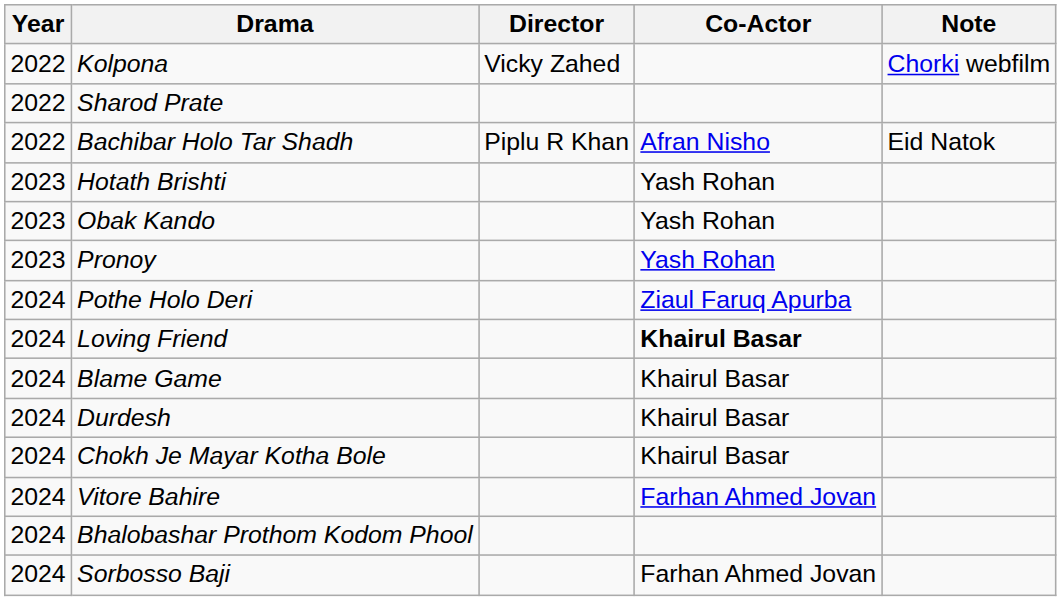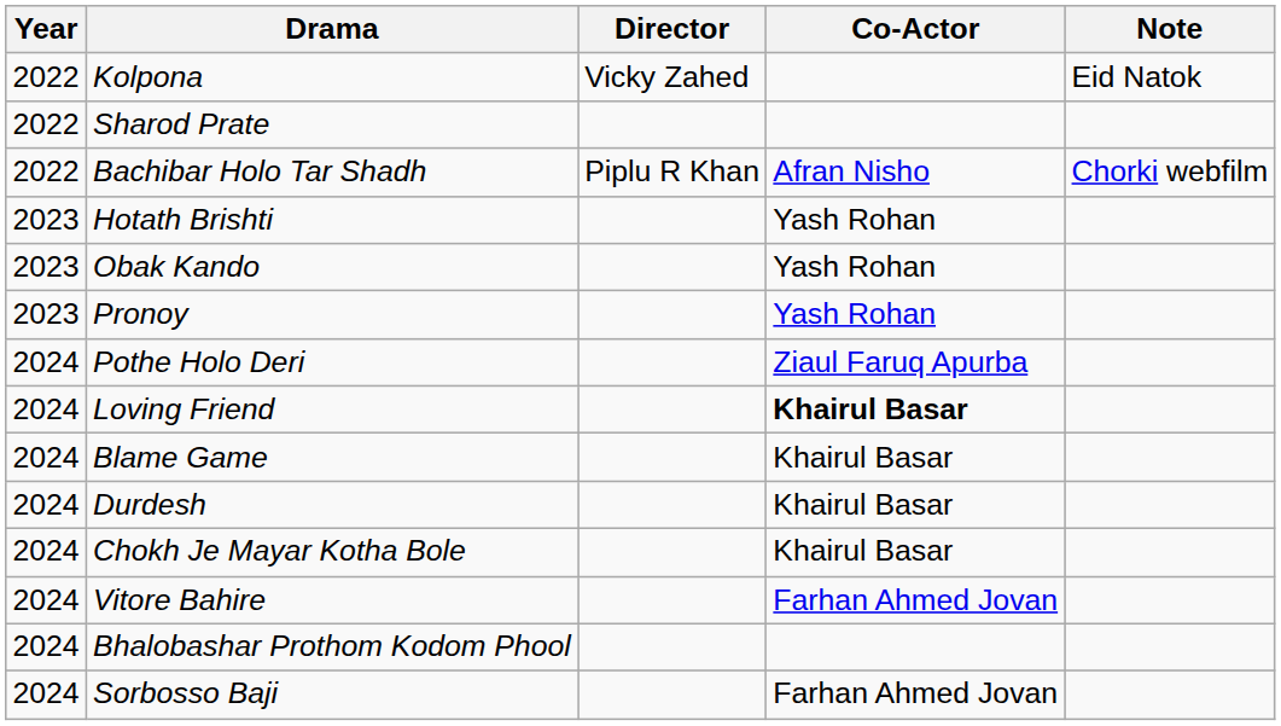Kolpona | Note: Chorki webfilm -> Eid Natok
Bachibar Holo Tar Shadh | Note: Eid Natok -> Chorki webfilm
